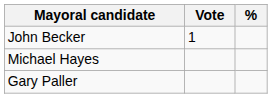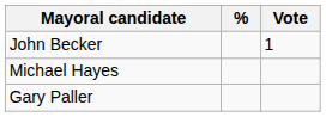columns swapped: Vote <-> %
